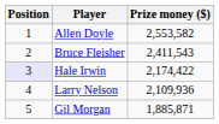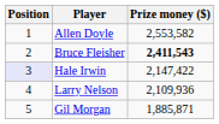Bruce Fleisher | Prize money ($): normal -> bold
Hale Irwin | Prize money ($): 2,174,422 -> 2,147,422
